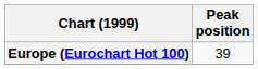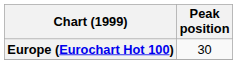Europe (Eurochart Hot 100) | Peak position: 39 -> 30
